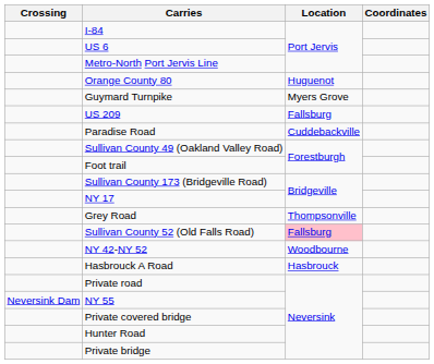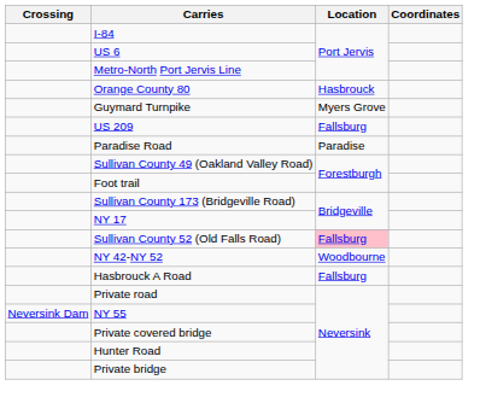Orange County 80 | Location: Huguenot -> Hasbrouck
Paradise Road | Location: Cuddebackville -> Paradise
- row: Grey Road | Thompsonville
Hasbrouck A Road | Location: Hasbrouck -> Fallsburg
